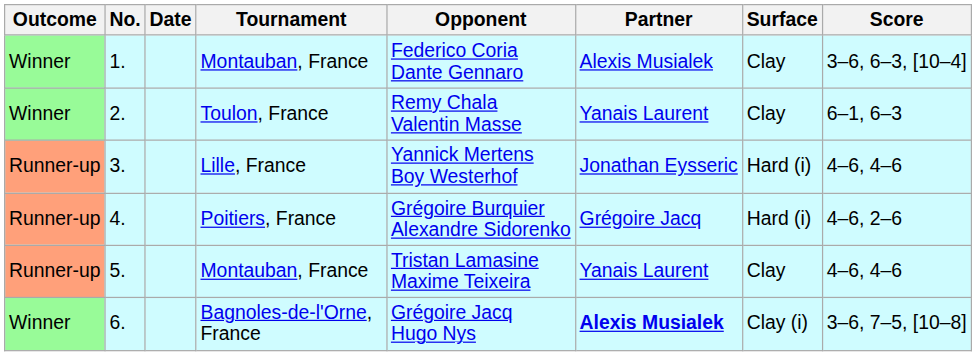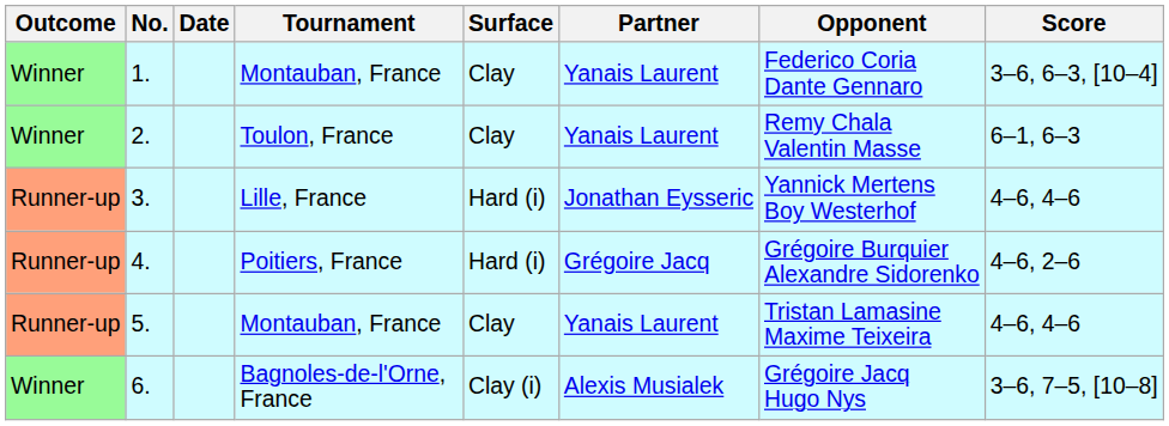columns swapped: Surface <-> Opponent
1. | Partner: Alexis Musialek -> Yanais Laurent
6. | Partner: bold -> normal
